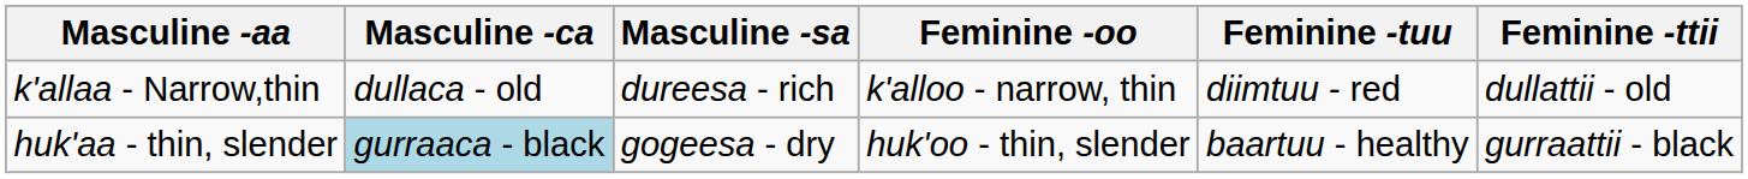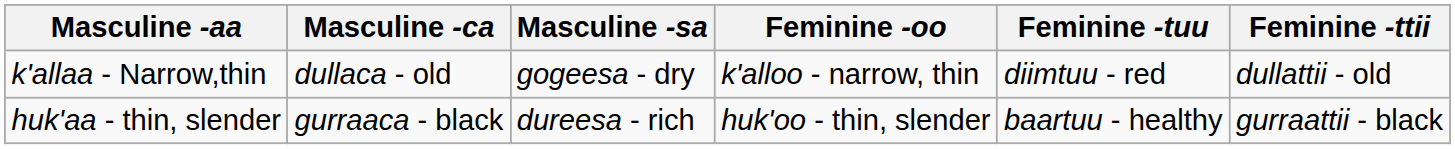k'allaa - Narrow,thin | Masculine -sa: dureesa - rich -> gogeesa - dry
huk'aa - thin, slender | Masculine -ca: lightblue background -> no background
huk'aa - thin, slender | Masculine -sa: gogeesa - dry -> dureesa - rich
